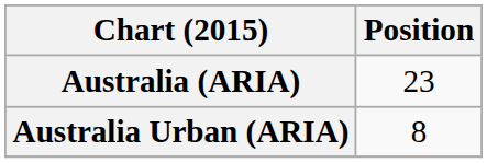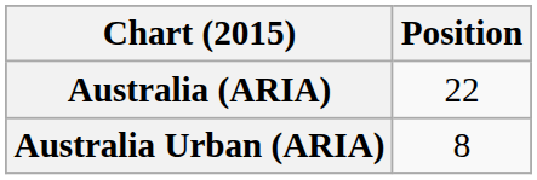Australia (ARIA) | Position: 23 -> 22
